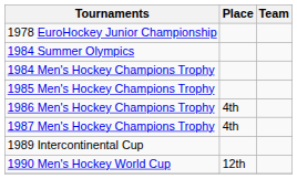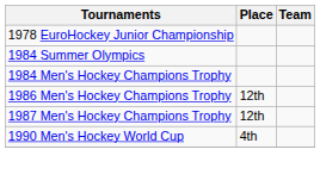- row: 1985 Men's Hockey Champions Trophy
1986 Men's Hockey Champions Trophy | Place: 4th -> 12th
1987 Men's Hockey Champions Trophy | Place: 4th -> 12th
- row: 1989 Intercontinental Cup
1990 Men's Hockey World Cup | Place: 12th -> 4th
